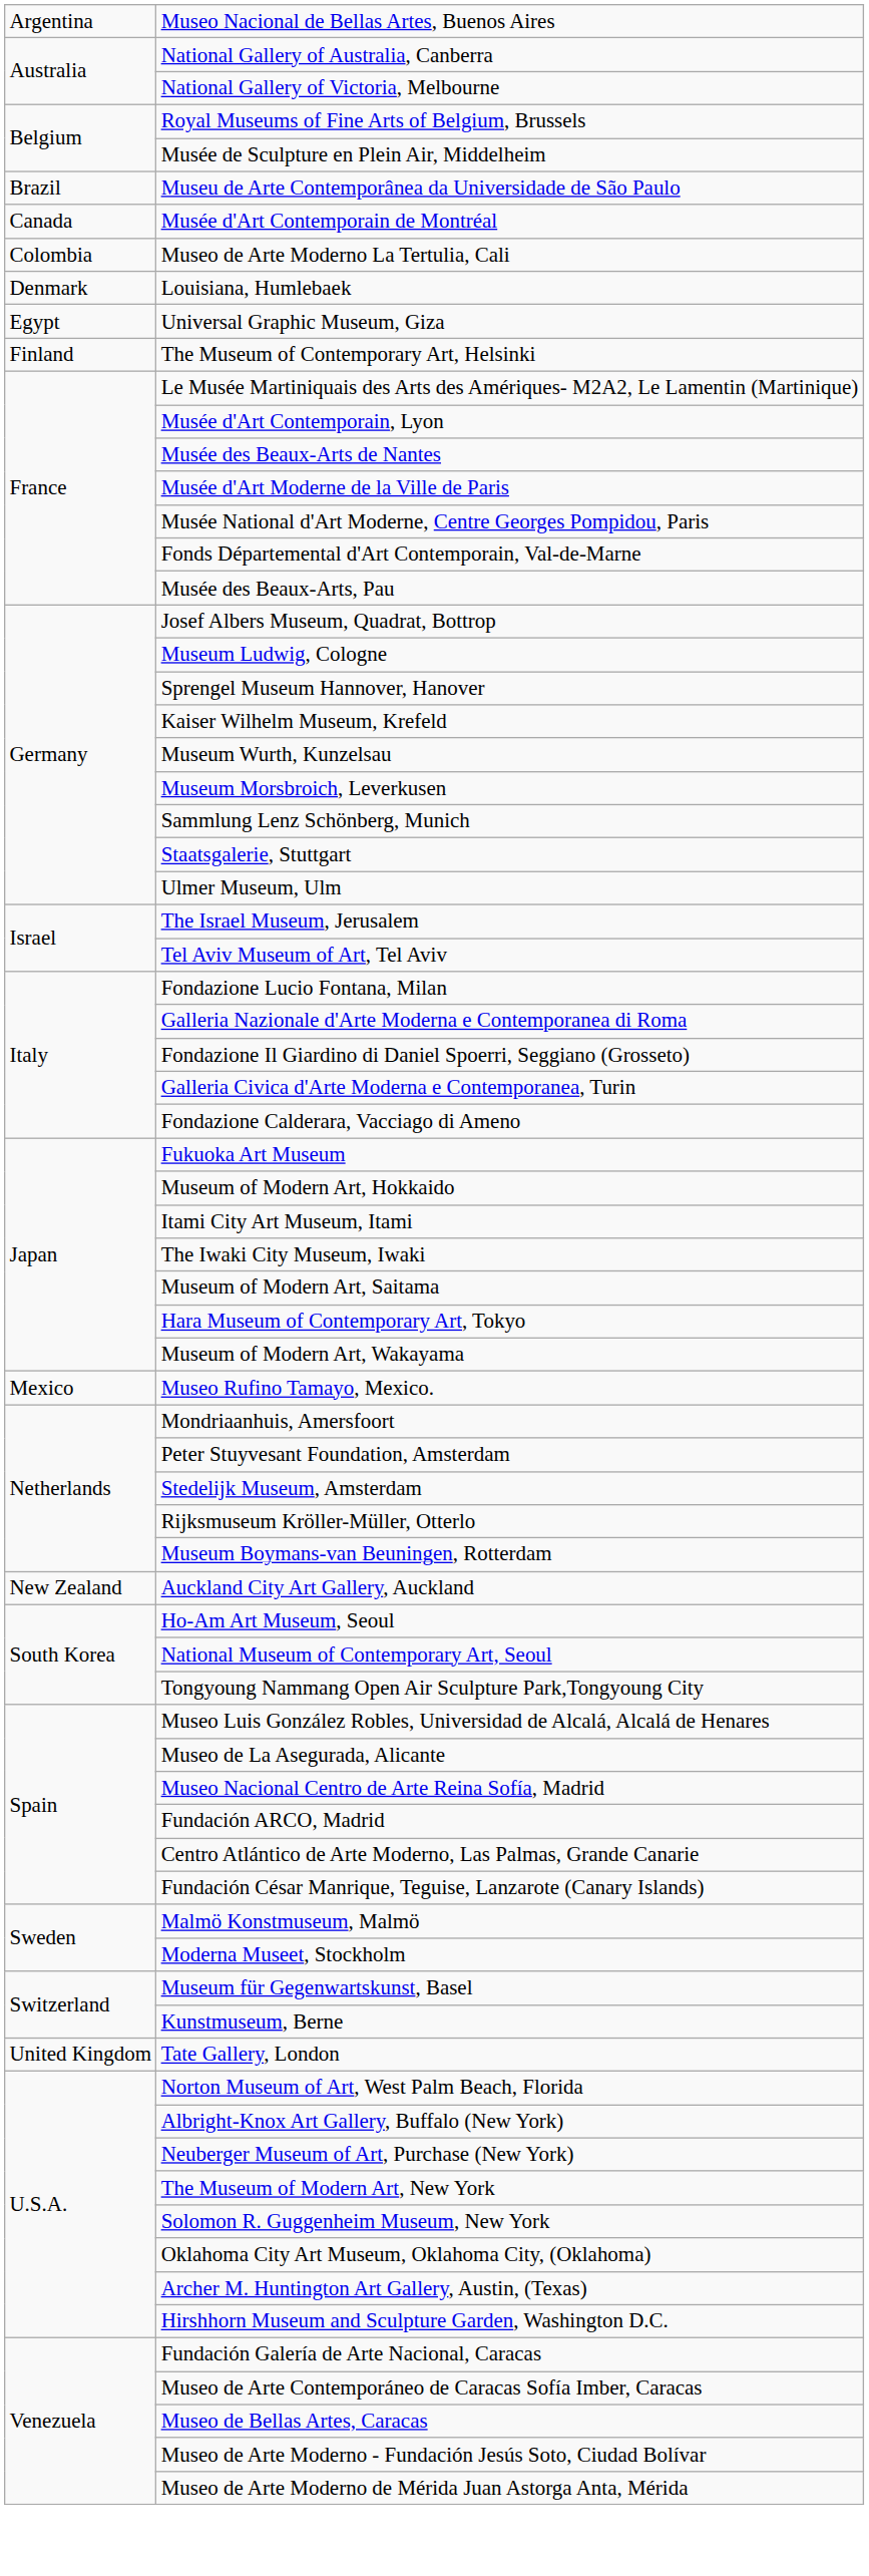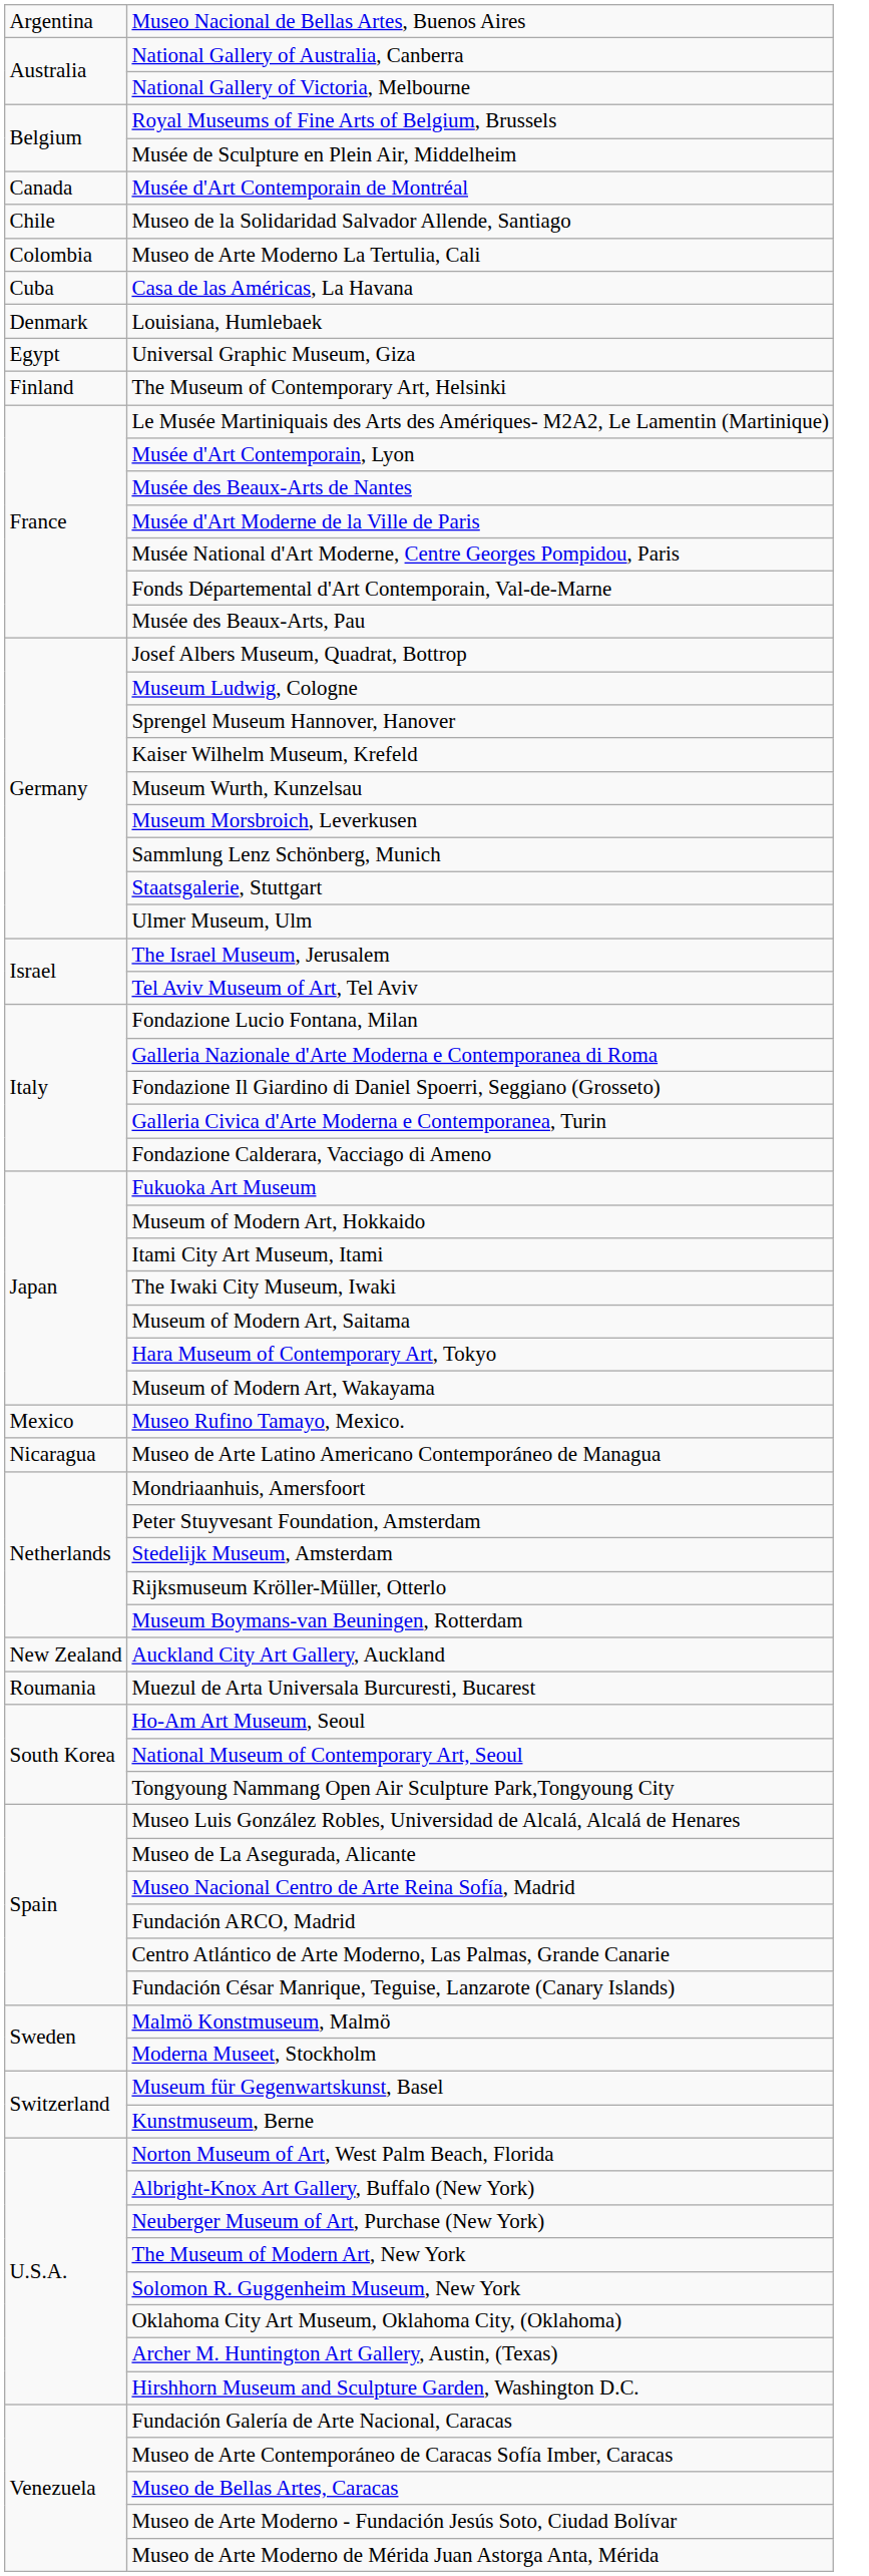- row: Brazil | Museu de Arte Contemporânea da Universidade de São Paulo
+ row: Chile | Museo de la Solidaridad Salvador Allende, Santiago
+ row: Cuba | Casa de las Américas, La Havana
+ row: Nicaragua | Museo de Arte Latino Americano Contemporáneo de Managua
+ row: Roumania | Muezul de Arta Universala Burcuresti, Bucarest
- row: United Kingdom | Tate Gallery, London
